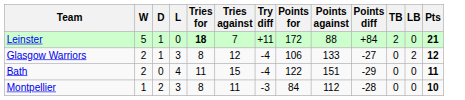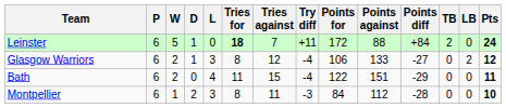+ column: P | 6 | 6 | 6 | 6
Leinster | Pts: 21 -> 24
